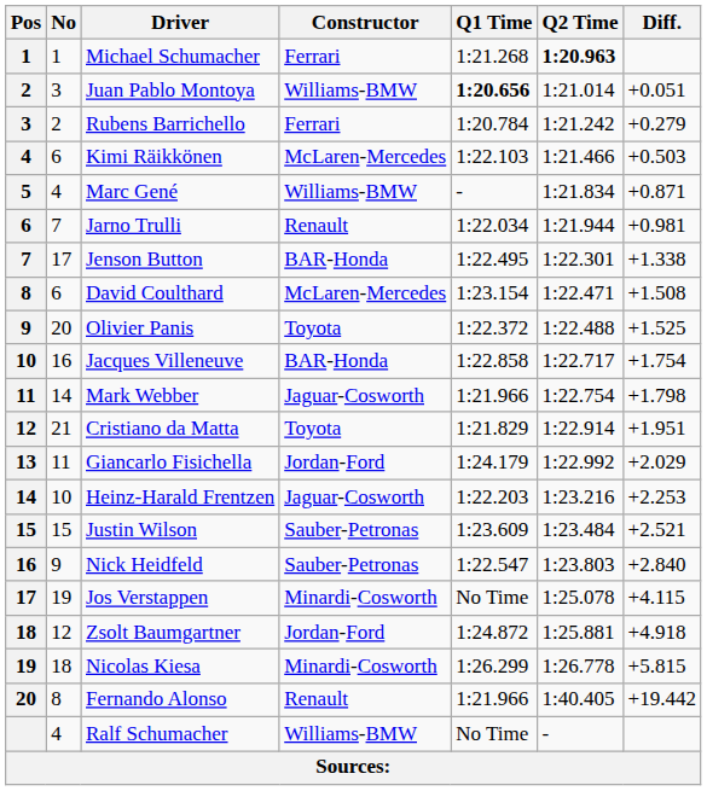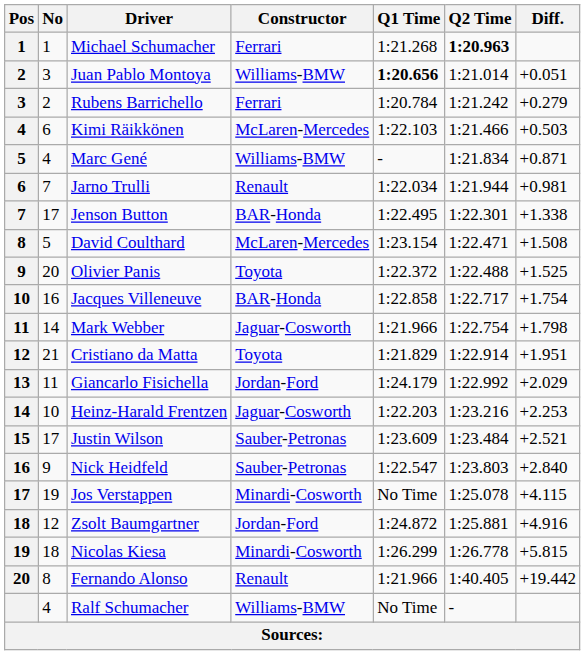David Coulthard | No: 6 -> 5
Justin Wilson | No: 15 -> 17
Zsolt Baumgartner | Diff.: +4.918 -> +4.916
